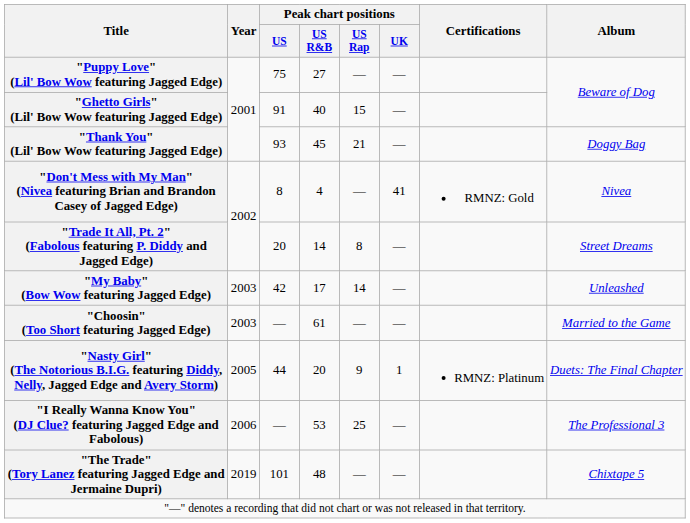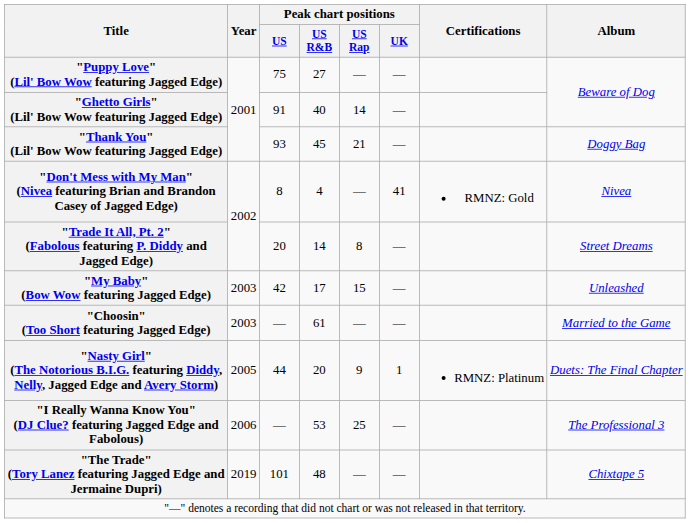"Ghetto Girls" (Lil' Bow Wow featuring Jagged Edge) | Peak chart positions / US Rap: 15 -> 14
"My Baby" (Bow Wow featuring Jagged Edge) | Peak chart positions / US Rap: 14 -> 15
